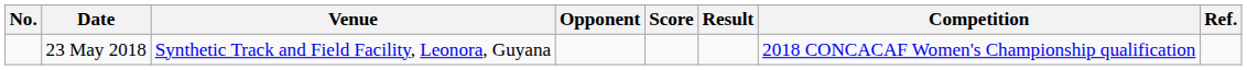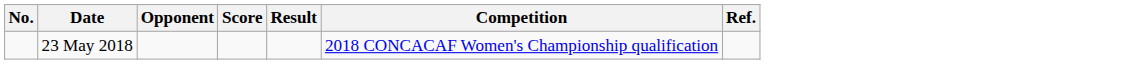- column: Venue | Synthetic Track and Field Facility, Leonora, Guyana
